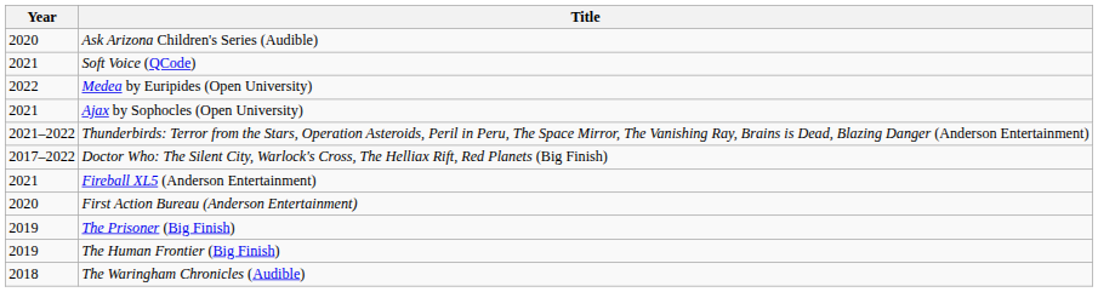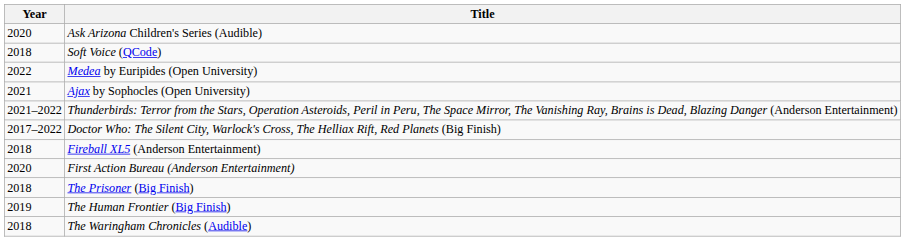Soft Voice (QCode) | Year: 2021 -> 2018
Fireball XL5 (Anderson Entertainment) | Year: 2021 -> 2018
The Prisoner (Big Finish) | Year: 2019 -> 2018
